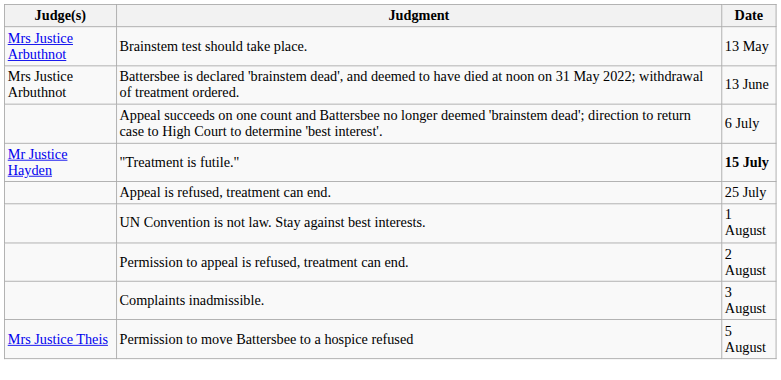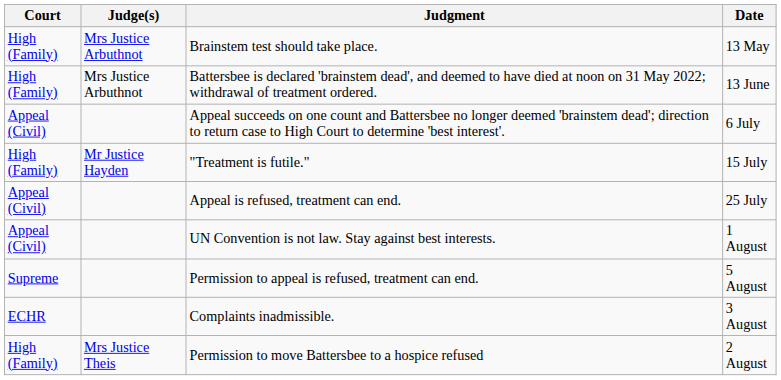+ column: Court | High (Family) | High (Family) | Appeal (Civil) | High (Family) | Appeal (Civil) | Appeal (Civil) | Supreme | ECHR | High (Family)
"Treatment is futile." | Date: bold -> normal
Permission to appeal is refused, treatment can end. | Date: 2 August -> 5 August
Permission to move Battersbee to a hospice refused | Date: 5 August -> 2 August
